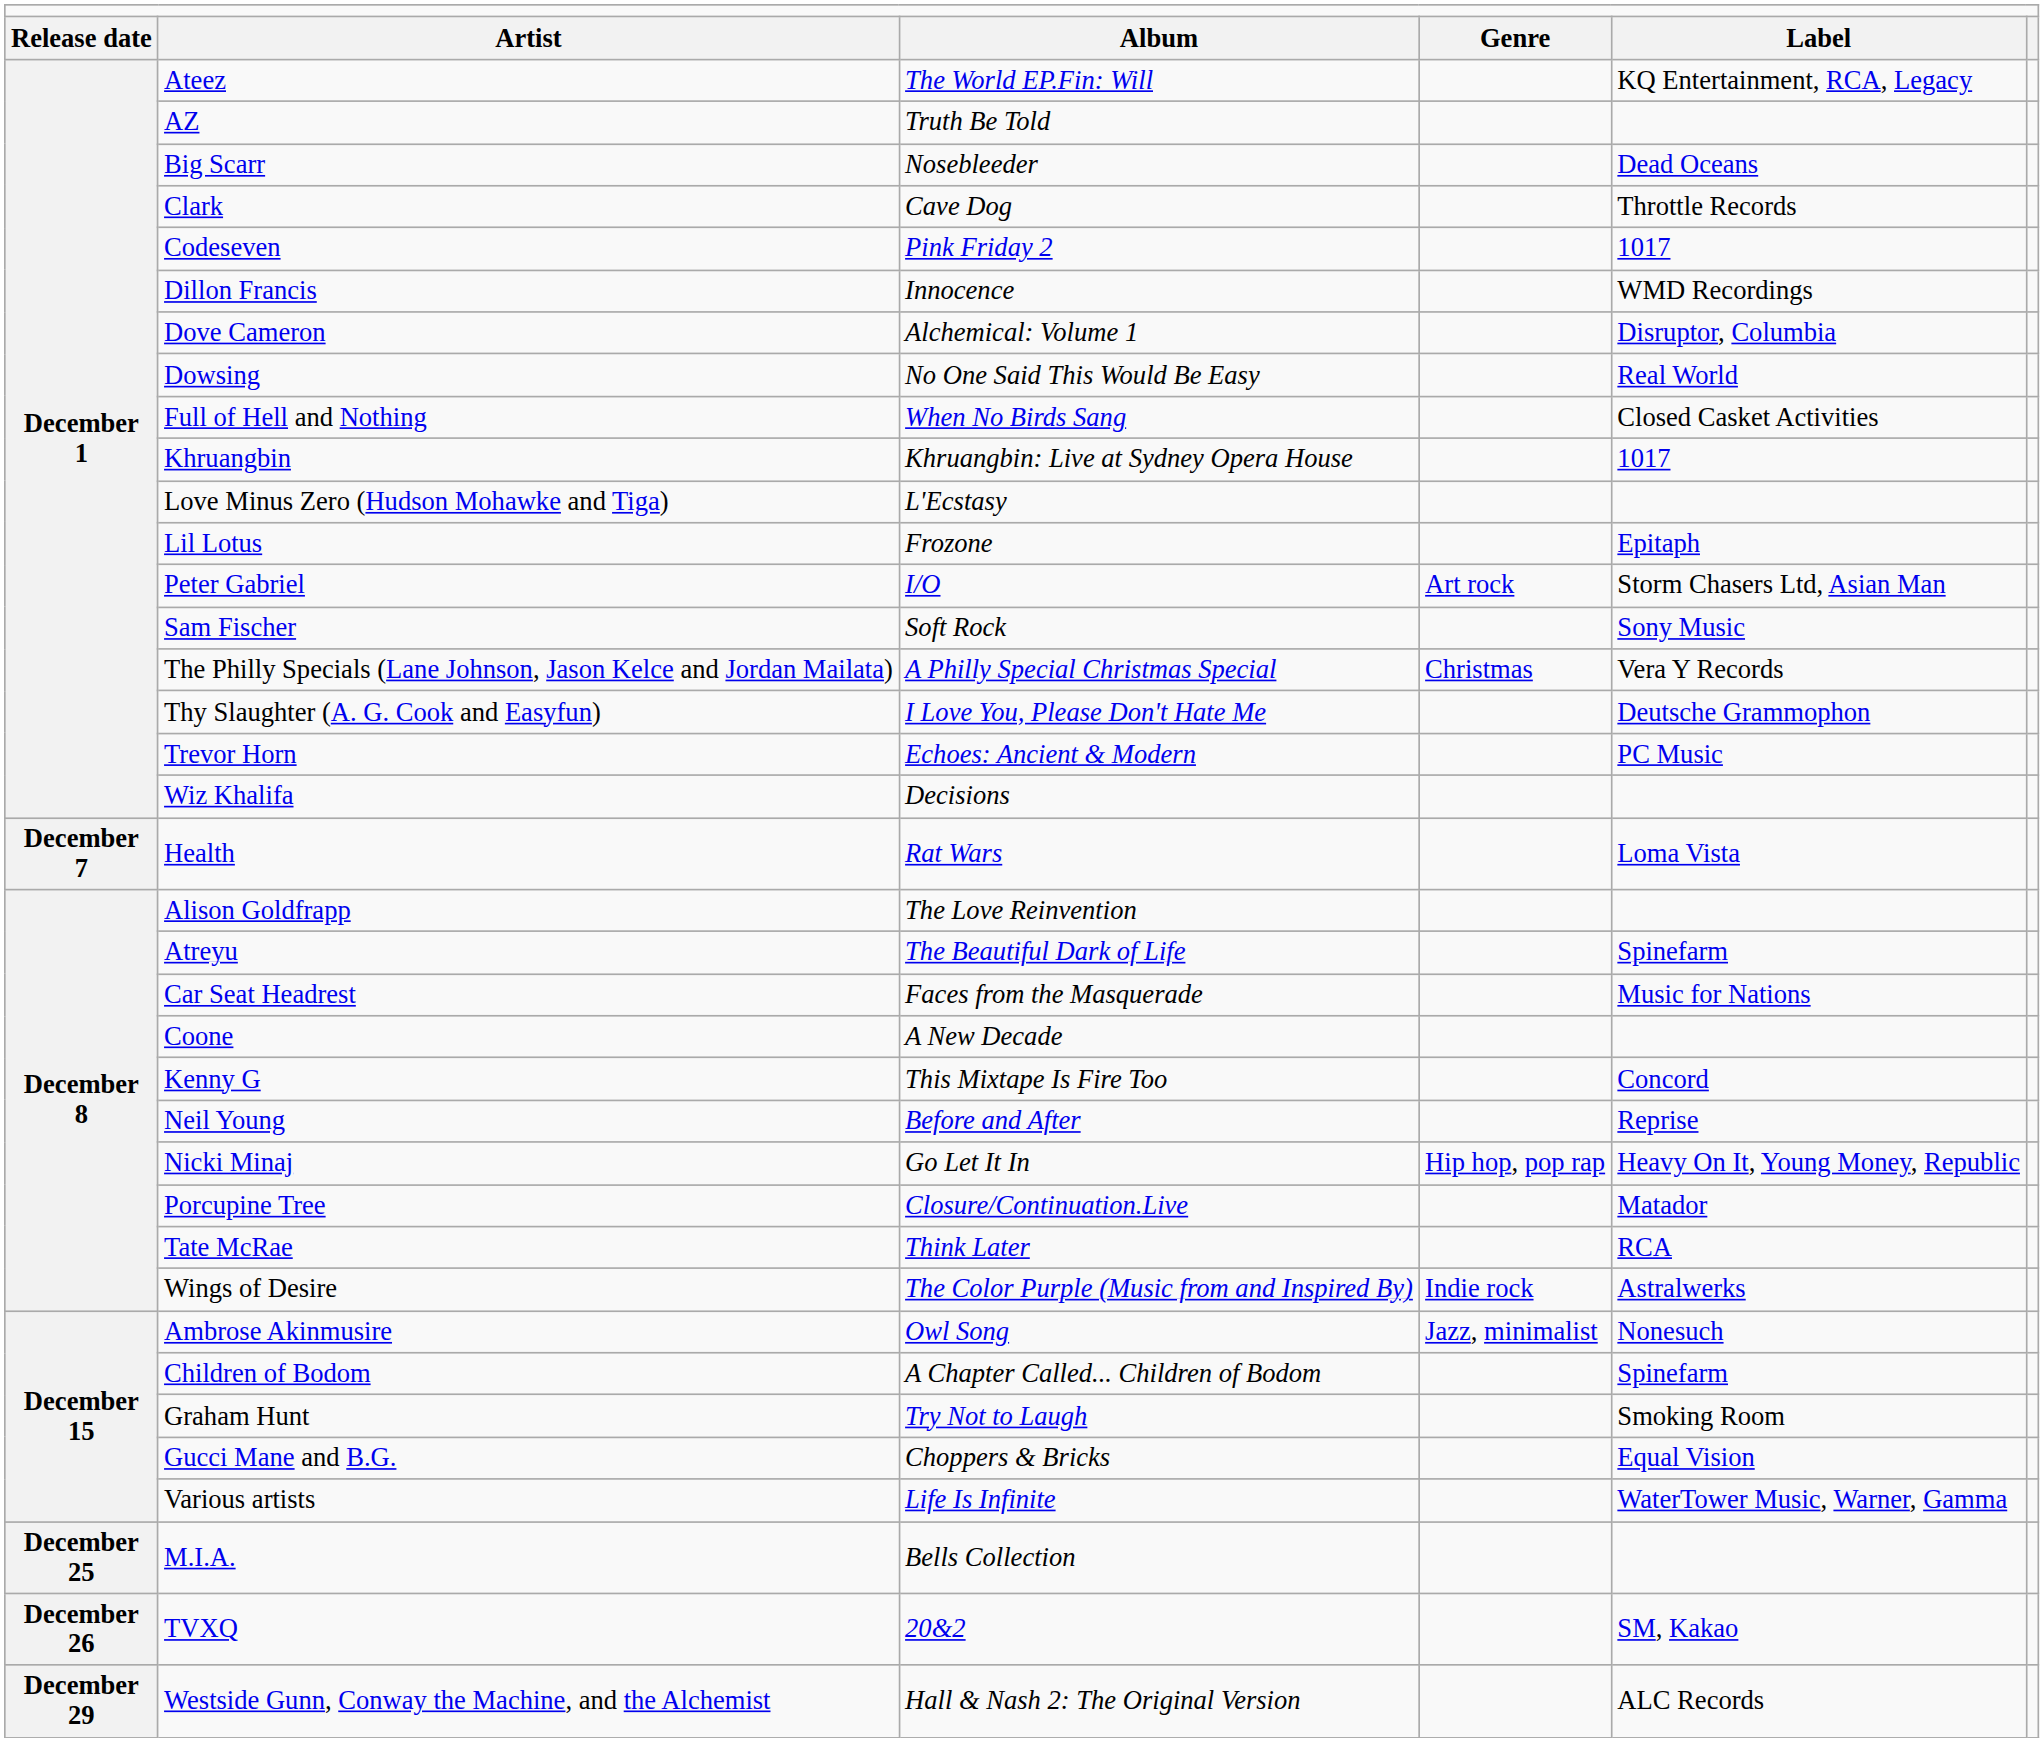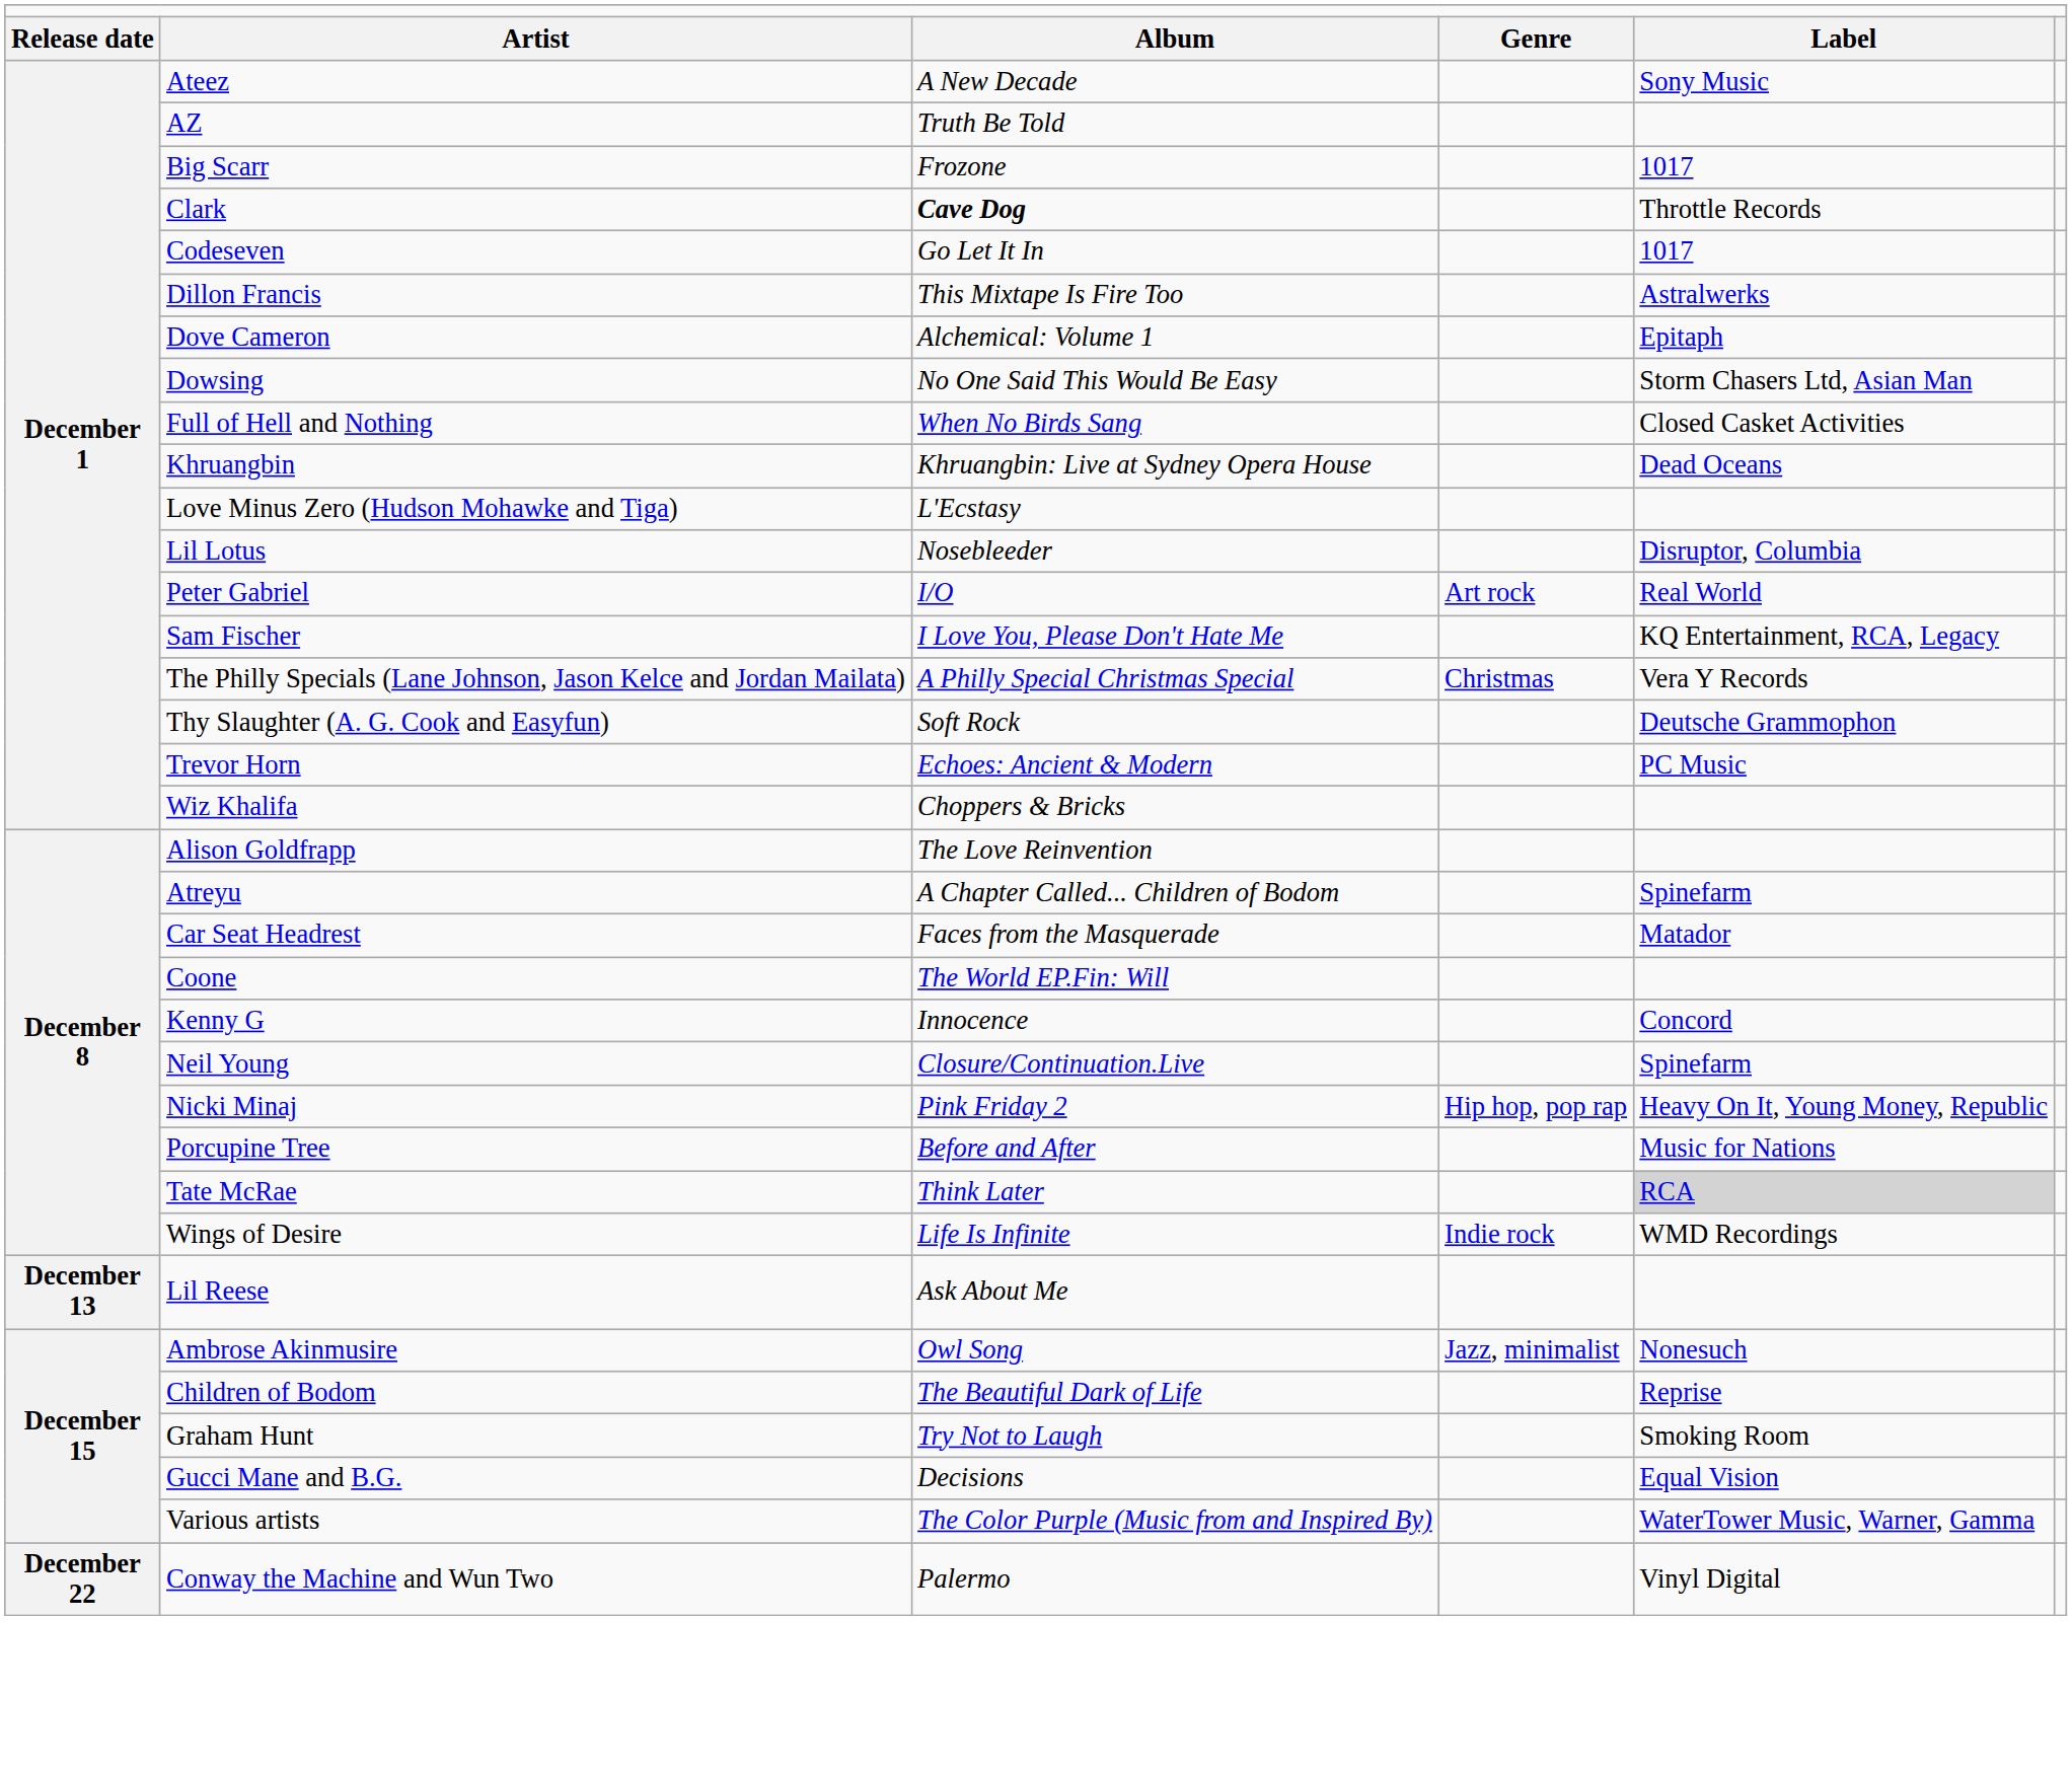Ateez | column 3: The World EP.Fin: Will -> A New Decade
Ateez | column 5: KQ Entertainment, RCA, Legacy -> Sony Music
Big Scarr | column 3: Nosebleeder -> Frozone
Big Scarr | column 5: Dead Oceans -> 1017
Clark | column 3: normal -> bold
Codeseven | column 3: Pink Friday 2 -> Go Let It In
Dillon Francis | column 3: Innocence -> This Mixtape Is Fire Too
Dillon Francis | column 5: WMD Recordings -> Astralwerks
Dove Cameron | column 5: Disruptor, Columbia -> Epitaph
Dowsing | column 5: Real World -> Storm Chasers Ltd, Asian Man
Khruangbin | column 5: 1017 -> Dead Oceans
Lil Lotus | column 3: Frozone -> Nosebleeder
Lil Lotus | column 5: Epitaph -> Disruptor, Columbia
Peter Gabriel | column 5: Storm Chasers Ltd, Asian Man -> Real World
Sam Fischer | column 3: Soft Rock -> I Love You, Please Don't Hate Me
Sam Fischer | column 5: Sony Music -> KQ Entertainment, RCA, Legacy
Thy Slaughter (A. G. Cook and Easyfun) | column 3: I Love You, Please Don't Hate Me -> Soft Rock
Wiz Khalifa | column 3: Decisions -> Choppers & Bricks
- row: December 7 | Health | Rat Wars | Loma Vista
Atreyu | column 3: The Beautiful Dark of Life -> A Chapter Called... Children of Bodom
Car Seat Headrest | column 5: Music for Nations -> Matador
Coone | column 3: A New Decade -> The World EP.Fin: Will
Kenny G | column 3: This Mixtape Is Fire Too -> Innocence
Neil Young | column 3: Before and After -> Closure/Continuation.Live
Neil Young | column 5: Reprise -> Spinefarm
Nicki Minaj | column 3: Go Let It In -> Pink Friday 2
Porcupine Tree | column 3: Closure/Continuation.Live -> Before and After
Porcupine Tree | column 5: Matador -> Music for Nations
Tate McRae | column 5: no background -> lightgrey background
Wings of Desire | column 3: The Color Purple (Music from and Inspired By) -> Life Is Infinite
Wings of Desire | column 5: Astralwerks -> WMD Recordings
+ row: December 13 | Lil Reese | Ask About Me
Children of Bodom | column 3: A Chapter Called... Children of Bodom -> The Beautiful Dark of Life
Children of Bodom | column 5: Spinefarm -> Reprise
Gucci Mane and B.G. | column 3: Choppers & Bricks -> Decisions
Various artists | column 3: Life Is Infinite -> The Color Purple (Music from and Inspired By)
+ row: December 22 | Conway the Machine and Wun Two | Palermo | Vinyl Digital
- row: December 25 | M.I.A. | Bells Collection
- row: December 26 | TVXQ | 20&2 | SM, Kakao
- row: December 29 | Westside Gunn, Conway the Machine, and the Alchemist | Hall & Nash 2: The Original Version | ALC Records
